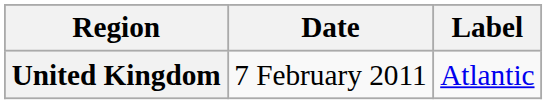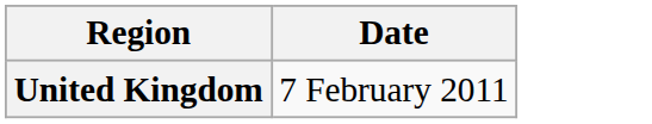- column: Label | Atlantic
